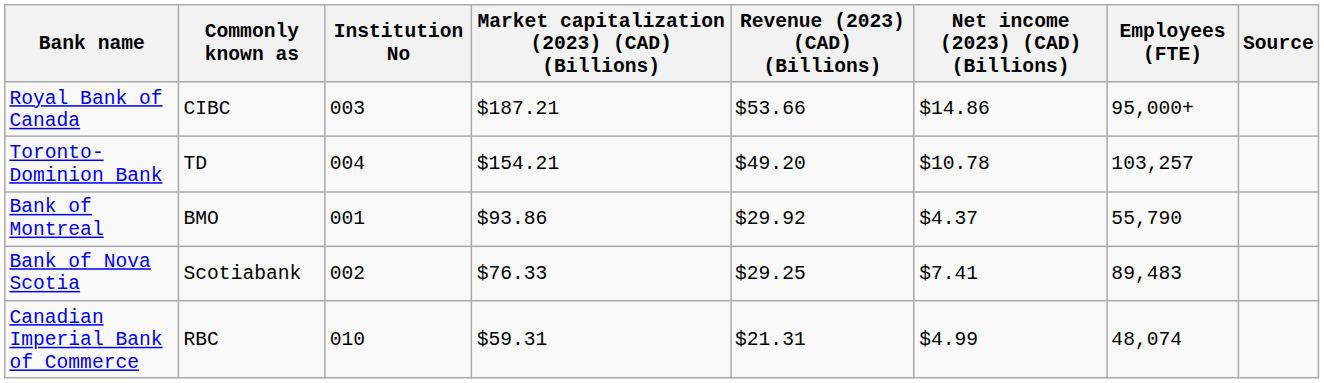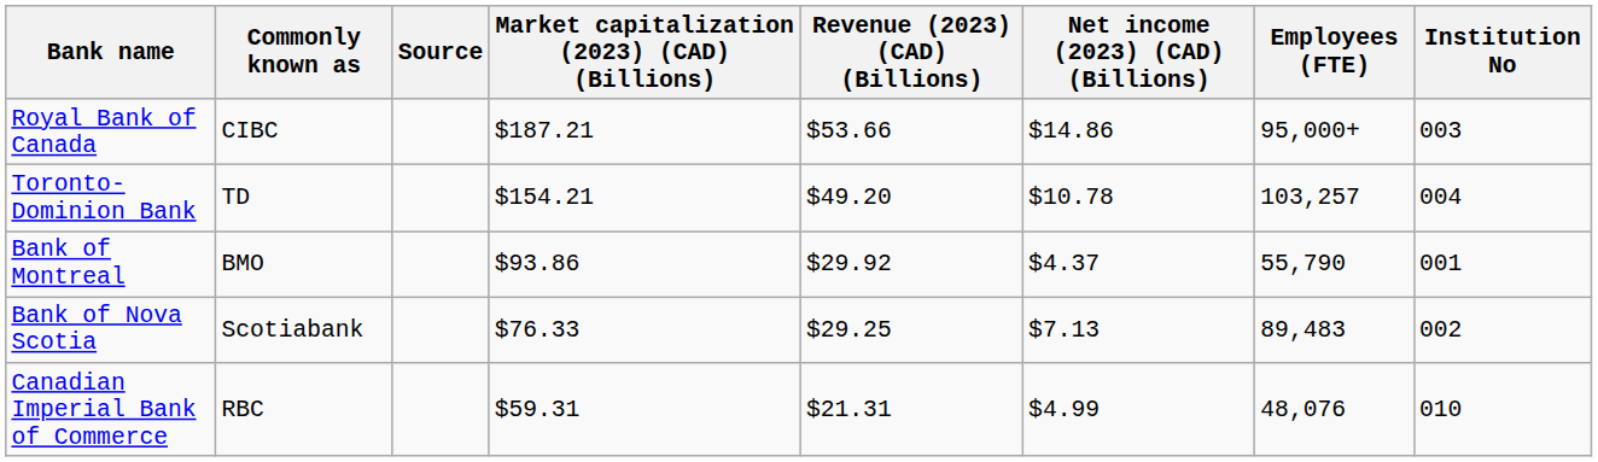columns swapped: Institution No <-> Source
Bank of Nova Scotia | Net income (2023) (CAD) (Billions): $7.41 -> $7.13
Canadian Imperial Bank of Commerce | Employees (FTE): 48,074 -> 48,076
